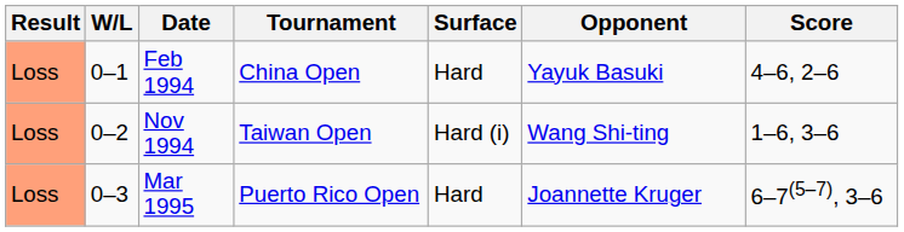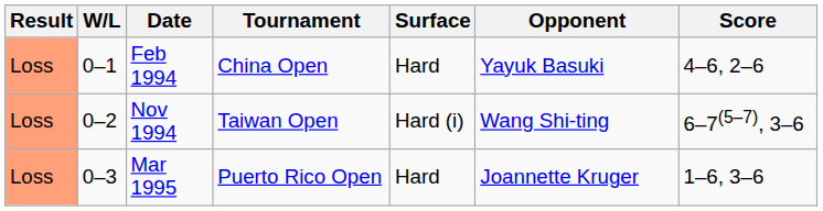Nov 1994 | Score: 1–6, 3–6 -> 6–7(5–7), 3–6
Mar 1995 | Score: 6–7(5–7), 3–6 -> 1–6, 3–6
